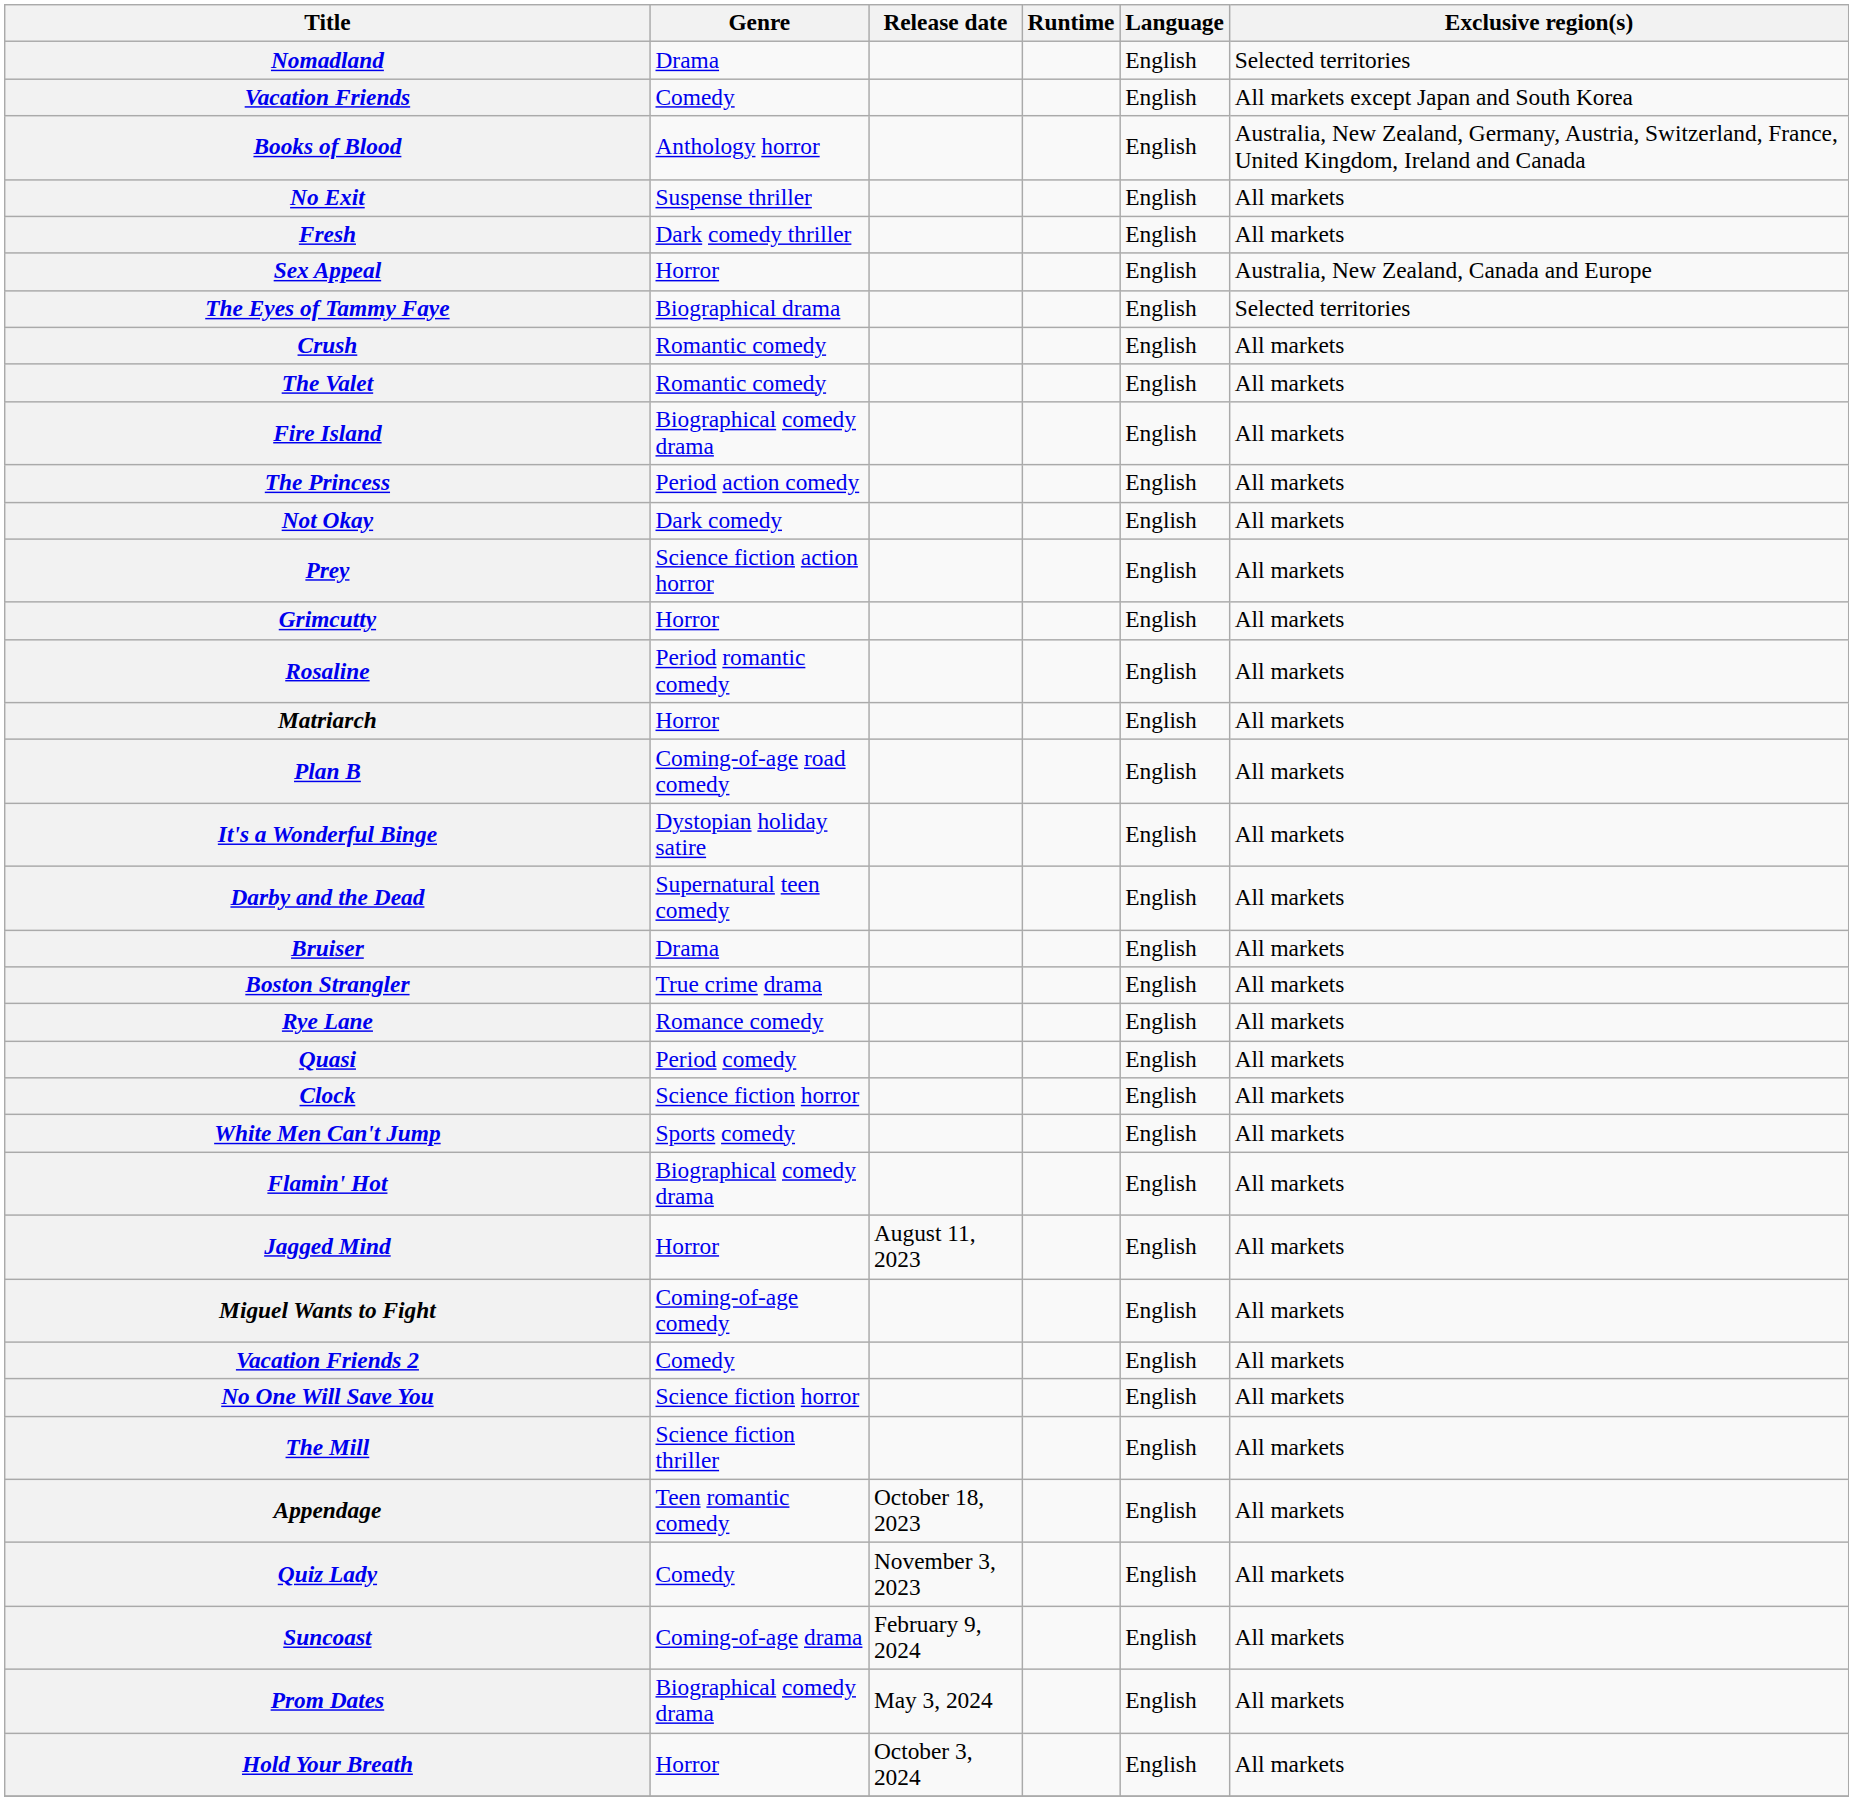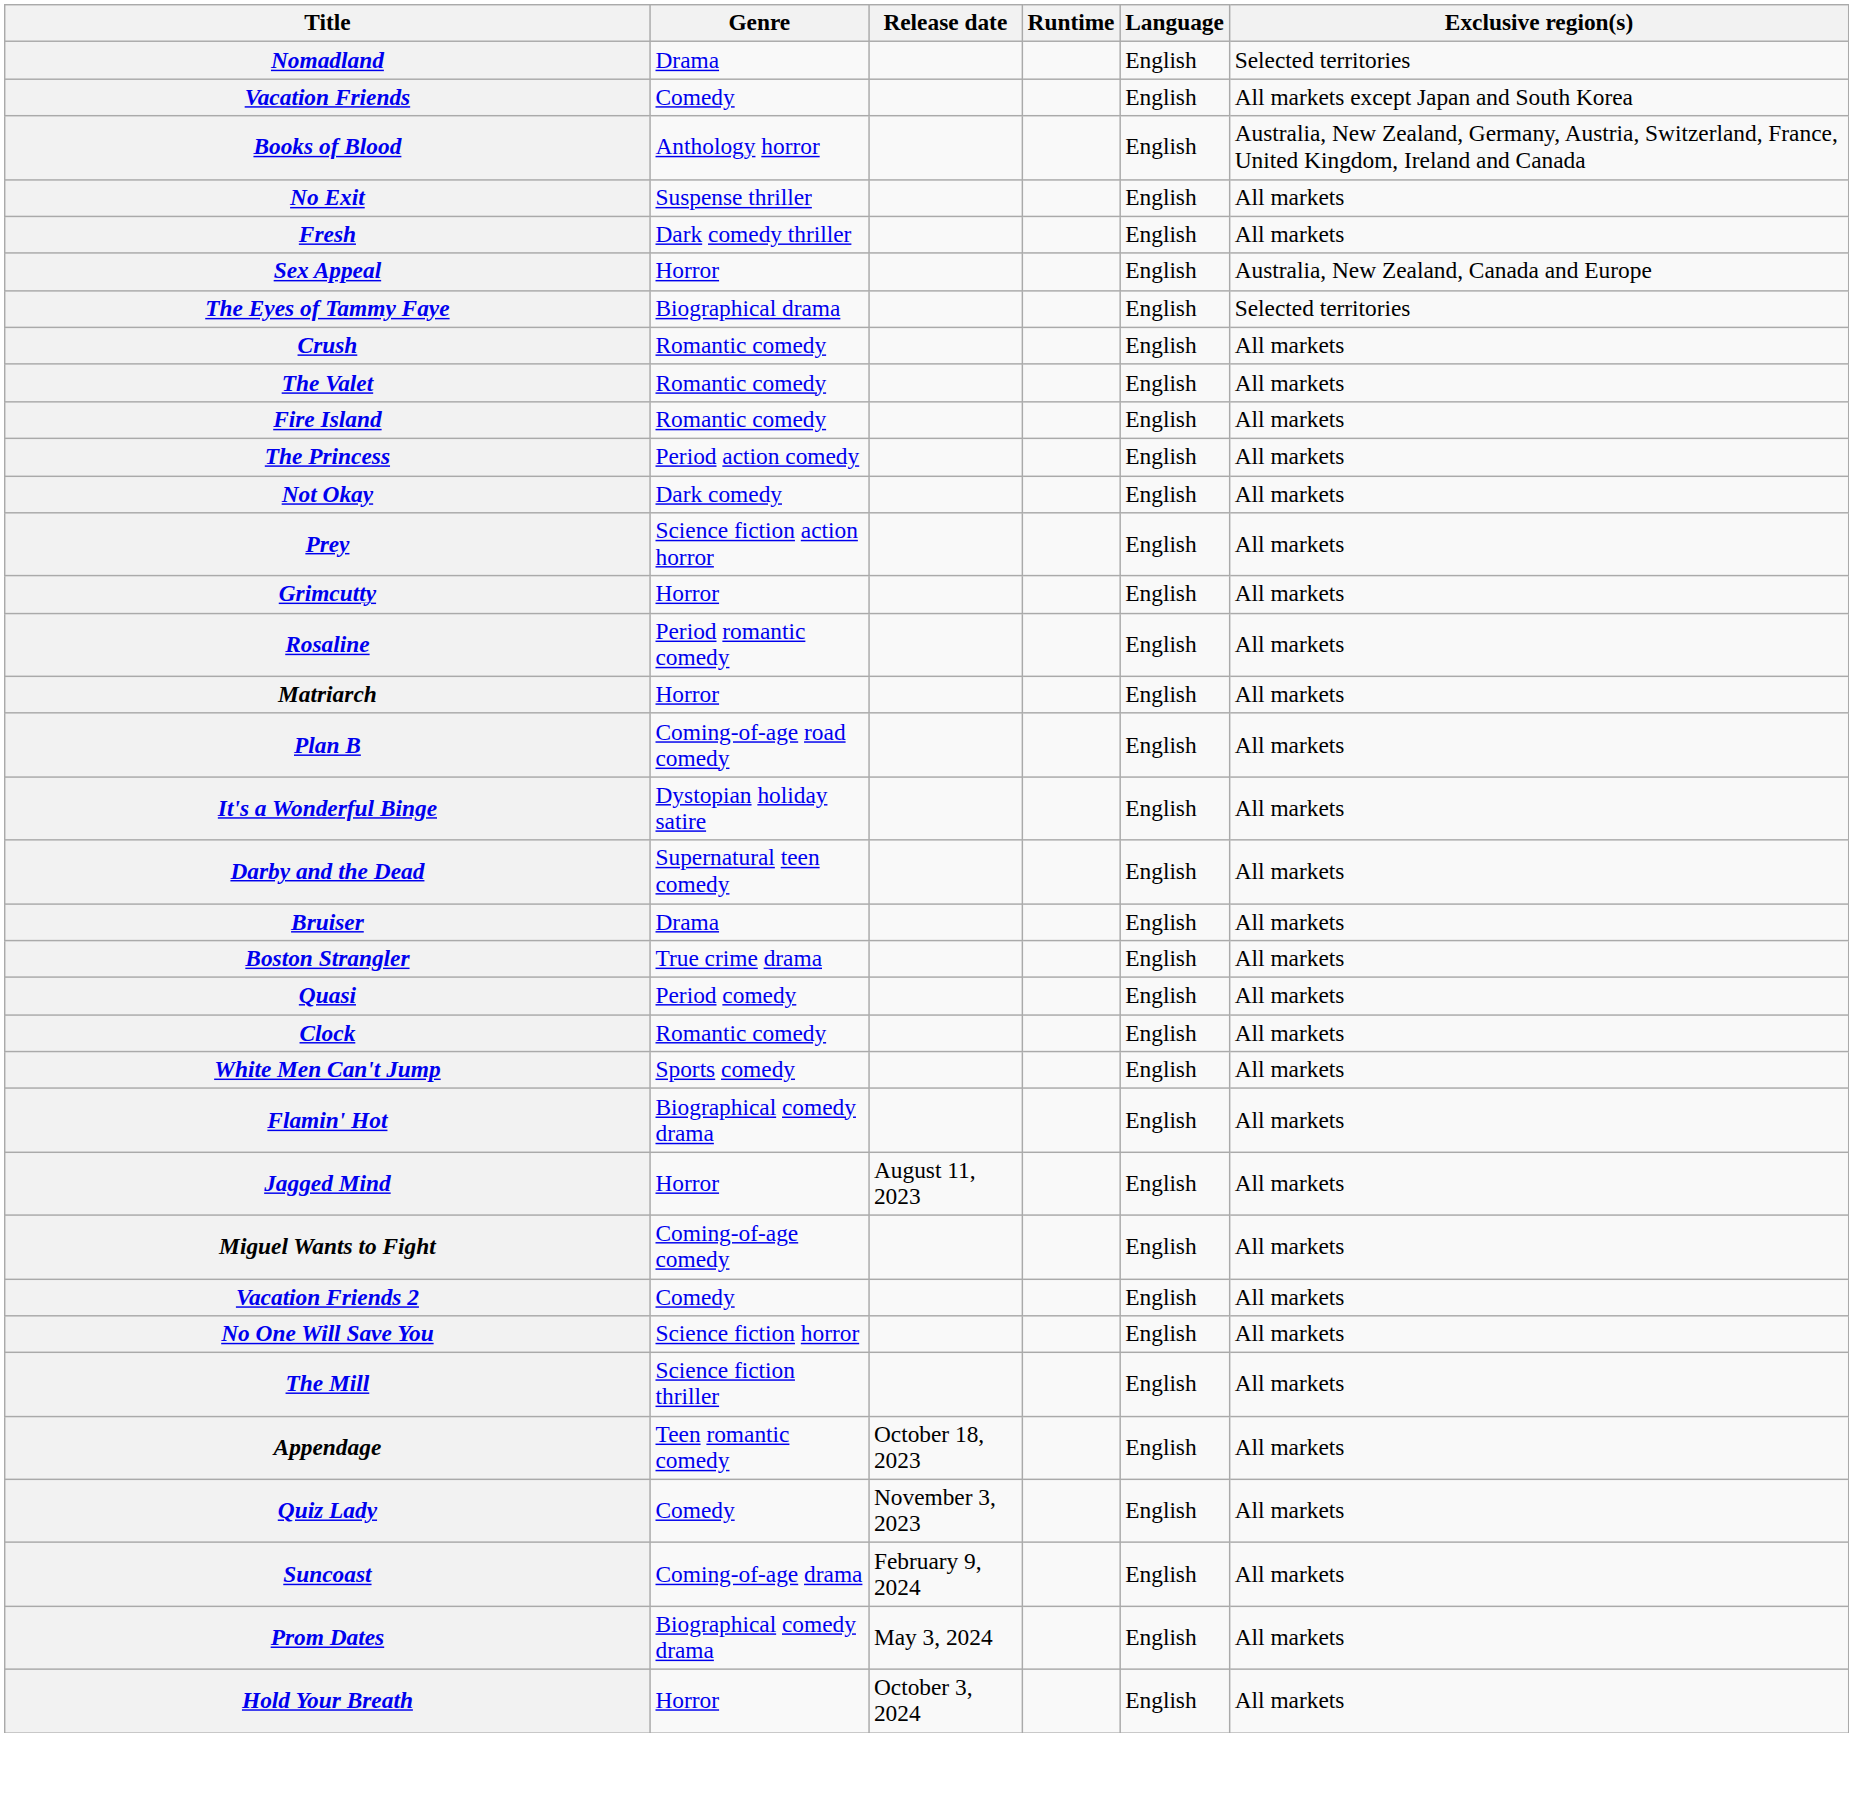Fire Island | Genre: Biographical comedy drama -> Romantic comedy
- row: Rye Lane | Romance comedy | English | All markets
Clock | Genre: Science fiction horror -> Romantic comedy
